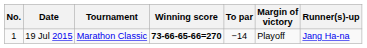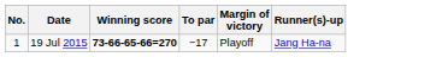- column: Tournament | Marathon Classic
19 Jul 2015 | To par: −14 -> −17
